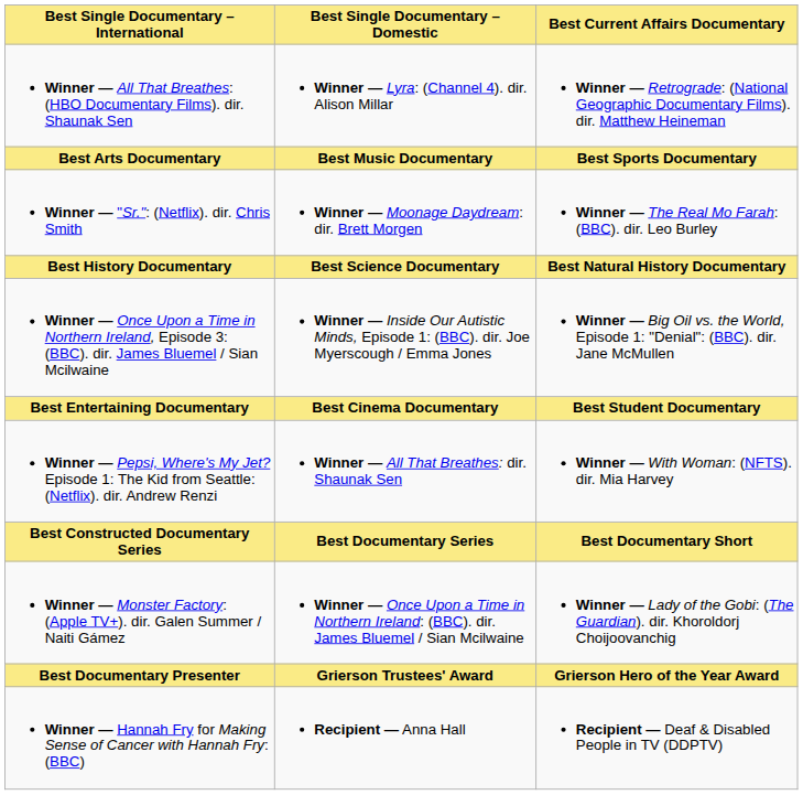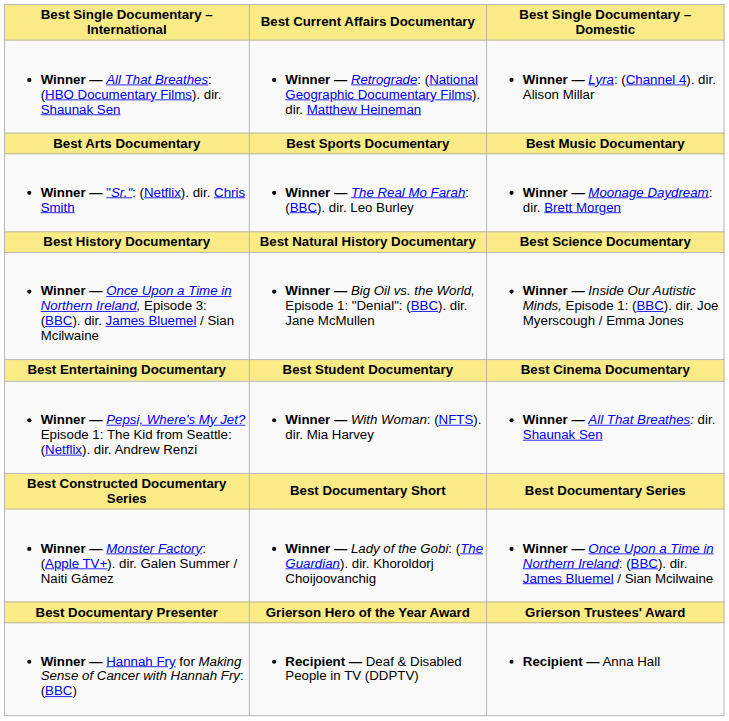columns swapped: Best Single Documentary – Domestic <-> Best Current Affairs Documentary
